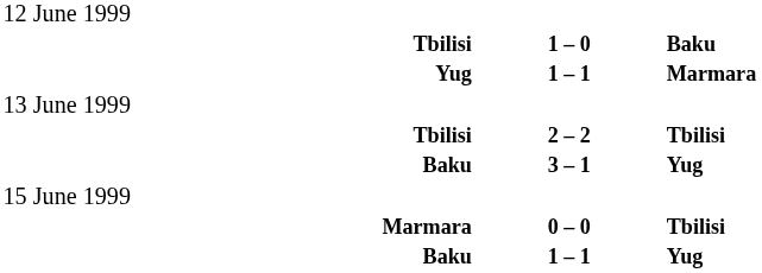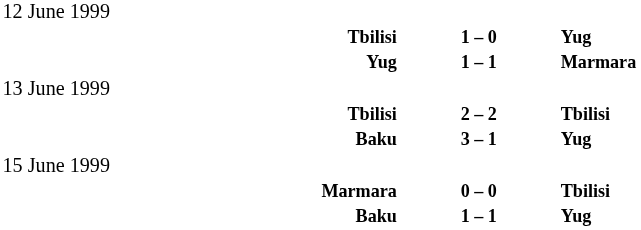Tbilisi / 1 – 0 | column 3: Baku -> Yug
